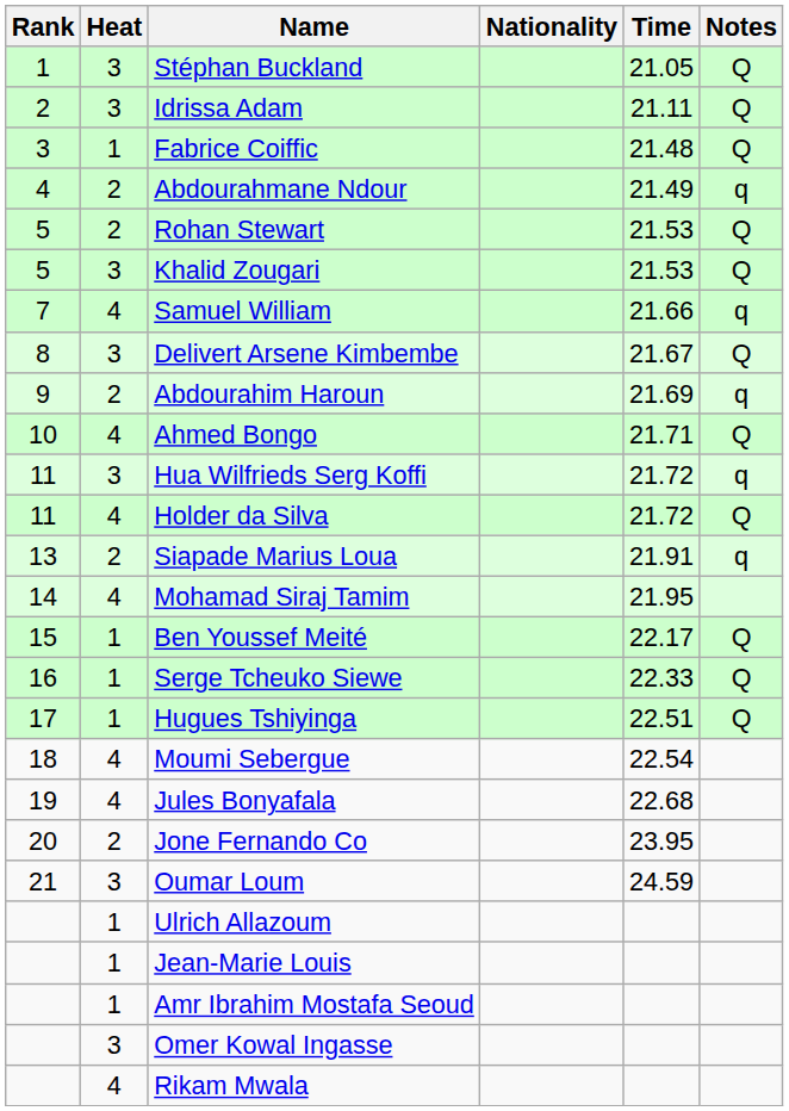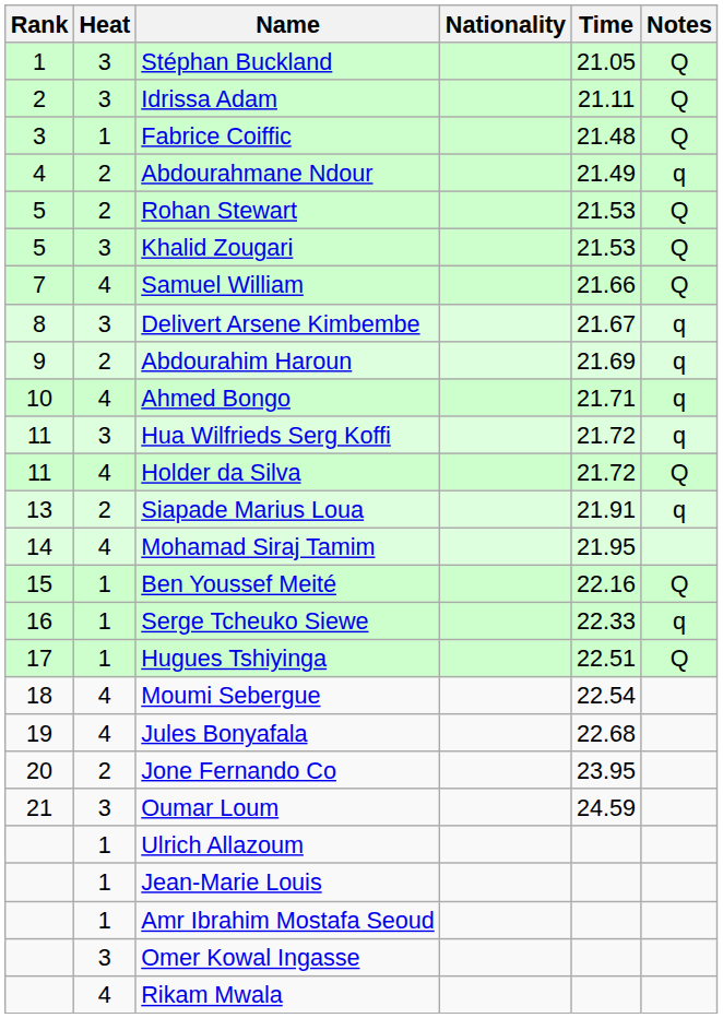Samuel William | Notes: q -> Q
Delivert Arsene Kimbembe | Notes: Q -> q
Ahmed Bongo | Notes: Q -> q
Ben Youssef Meité | Time: 22.17 -> 22.16
Serge Tcheuko Siewe | Notes: Q -> q
